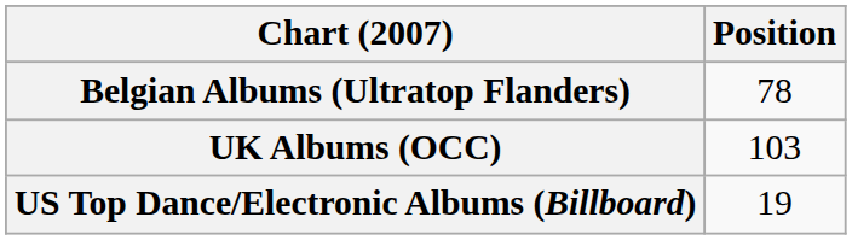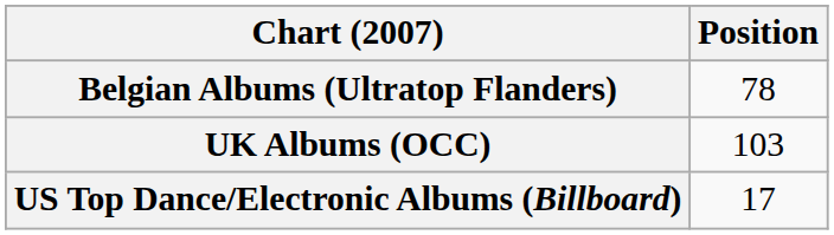US Top Dance/Electronic Albums (Billboard) | Position: 19 -> 17
